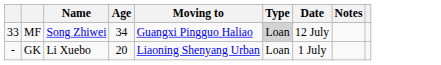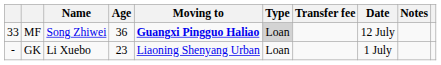+ column: Transfer fee
MF | Age: 34 -> 36
MF | Moving to: normal -> bold
GK | Age: 20 -> 23
